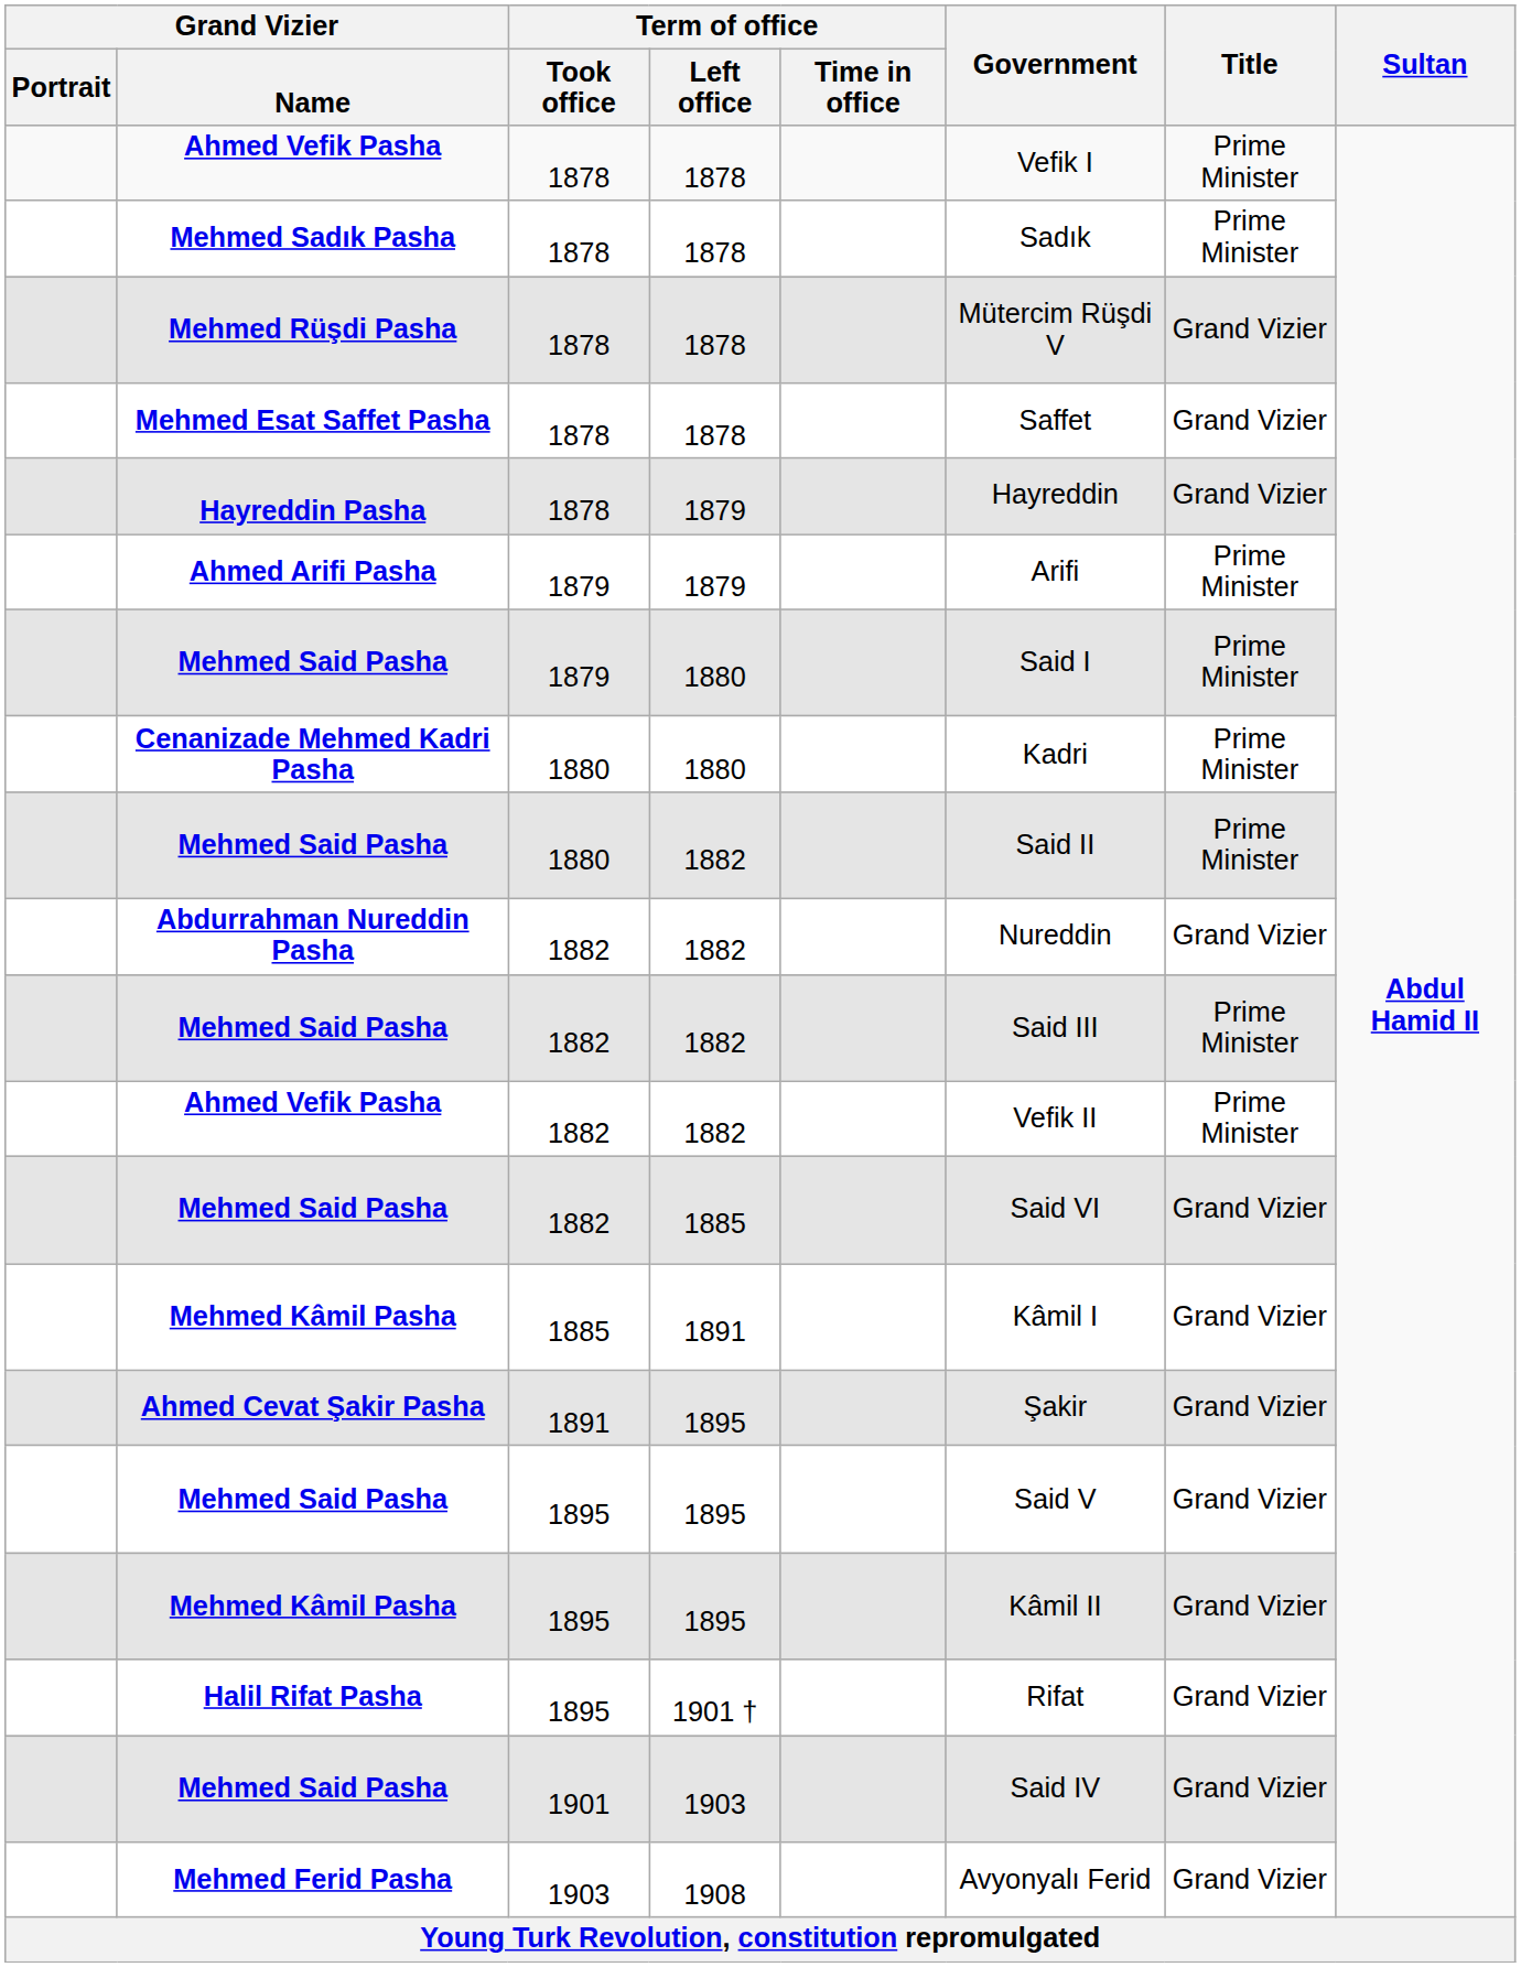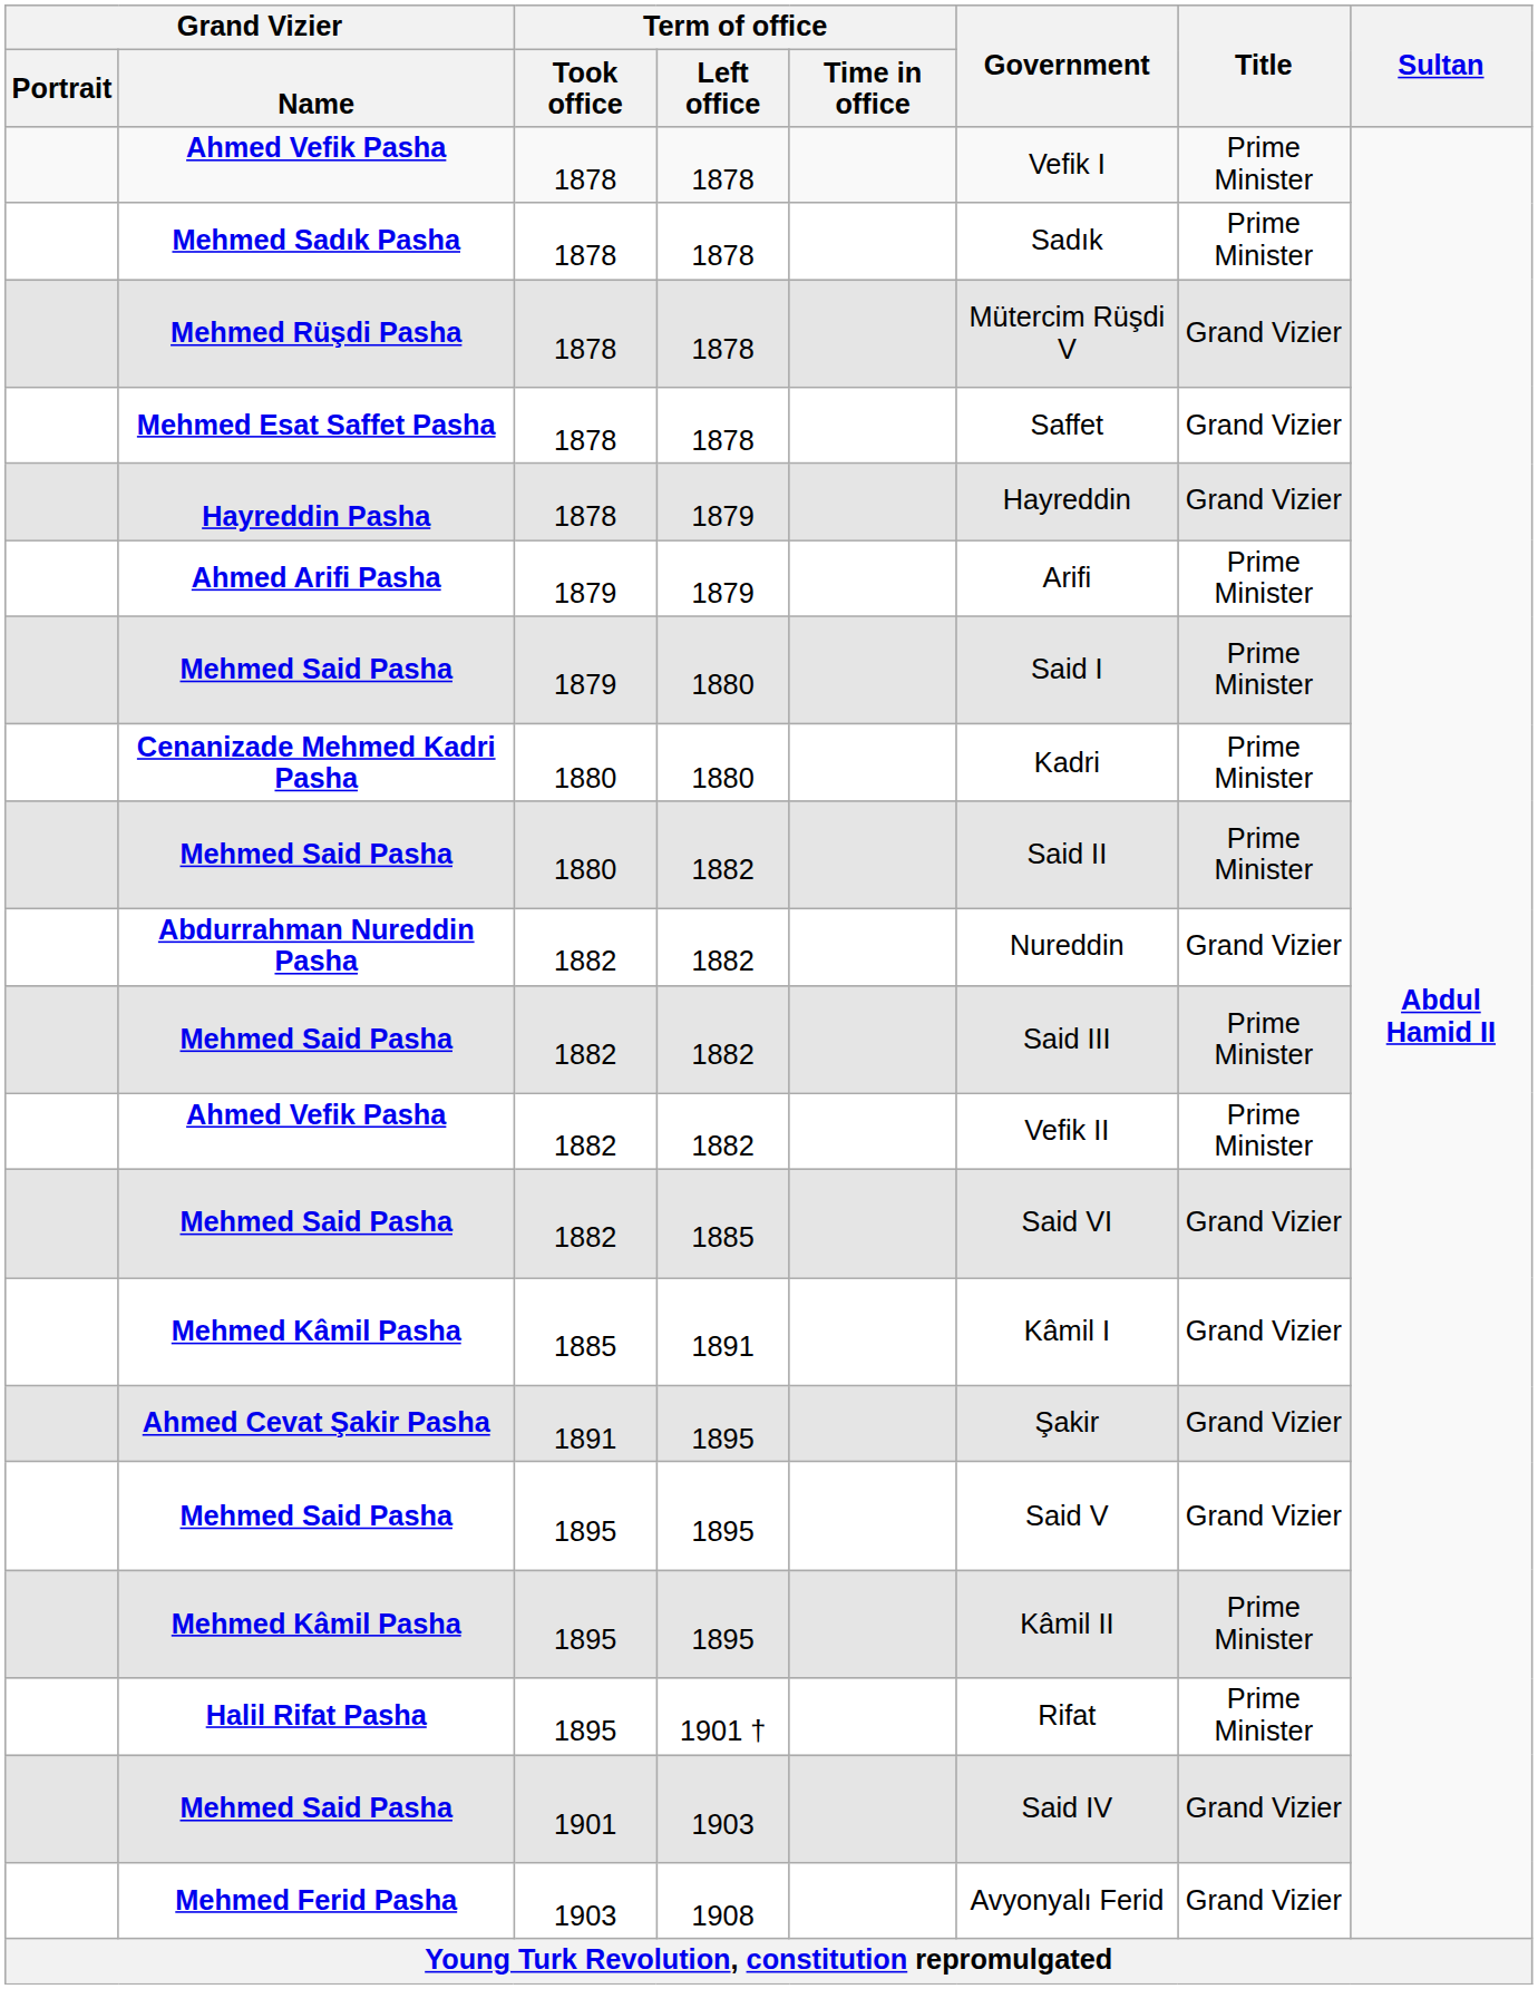Mehmed Kâmil Pasha / 1895 | Title: Grand Vizier -> Prime Minister
Halil Rifat Pasha | Title: Grand Vizier -> Prime Minister
